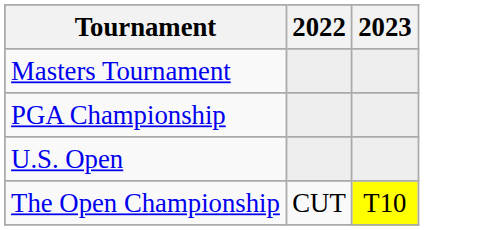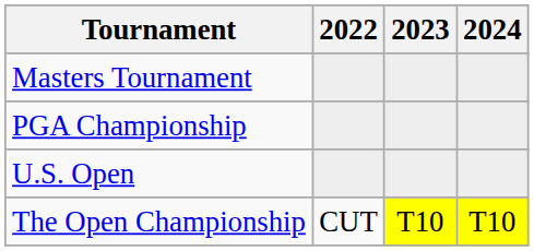+ column: 2024 | T10
